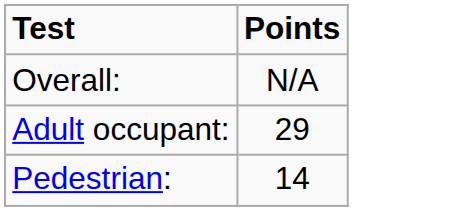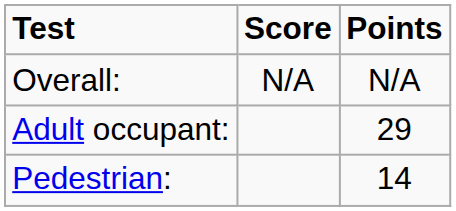+ column: Score | N/A
